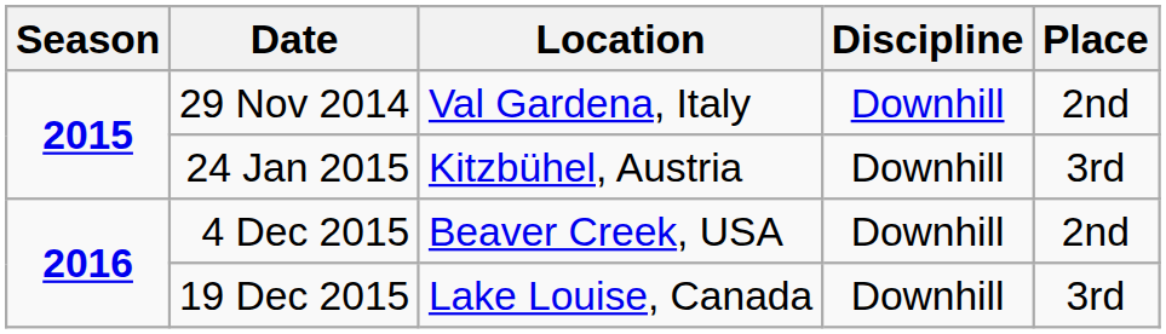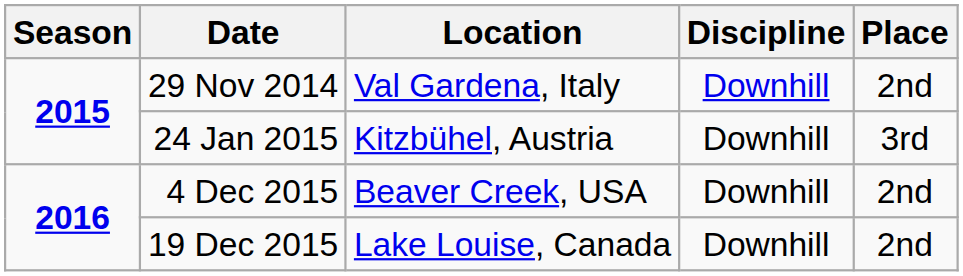19 Dec 2015 | Place: 3rd -> 2nd
